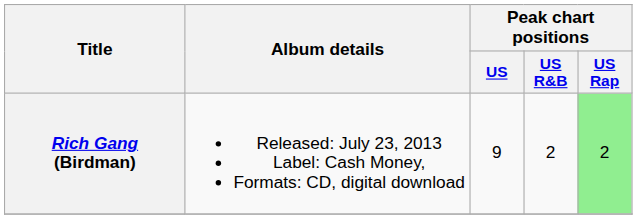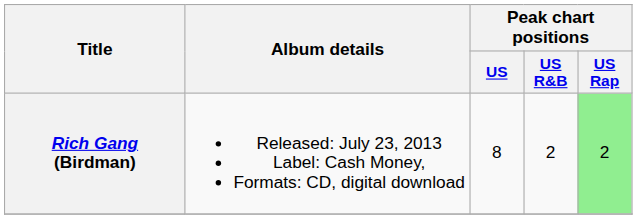Rich Gang (Birdman) | Peak chart positions / US: 9 -> 8
